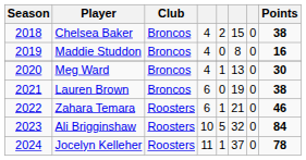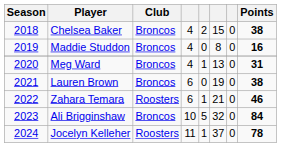Meg Ward | Points: 30 -> 31
Ali Brigginshaw | Club: Roosters -> Broncos
